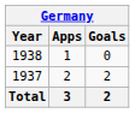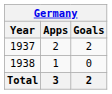rows swapped: 1937 <-> 1938
